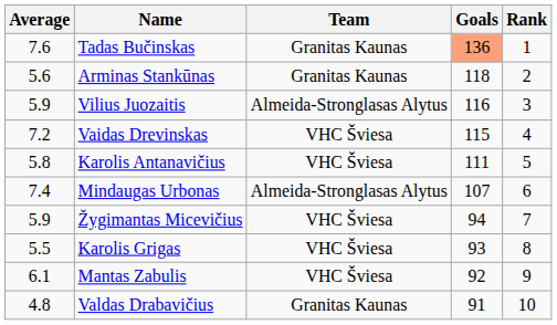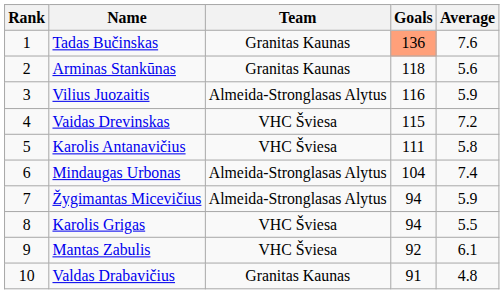columns swapped: Rank <-> Average
Mindaugas Urbonas | Goals: 107 -> 104
Žygimantas Micevičius | Team: VHC Šviesa -> Almeida-Stronglasas Alytus
Karolis Grigas | Goals: 93 -> 94
